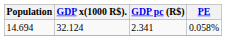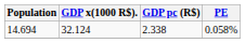14.694 | GDP pc (R$): 2.341 -> 2.338
